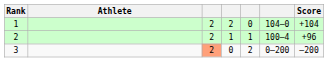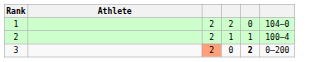- column: Score | +104 | +96 | –200
3 | column 5: normal -> bold
